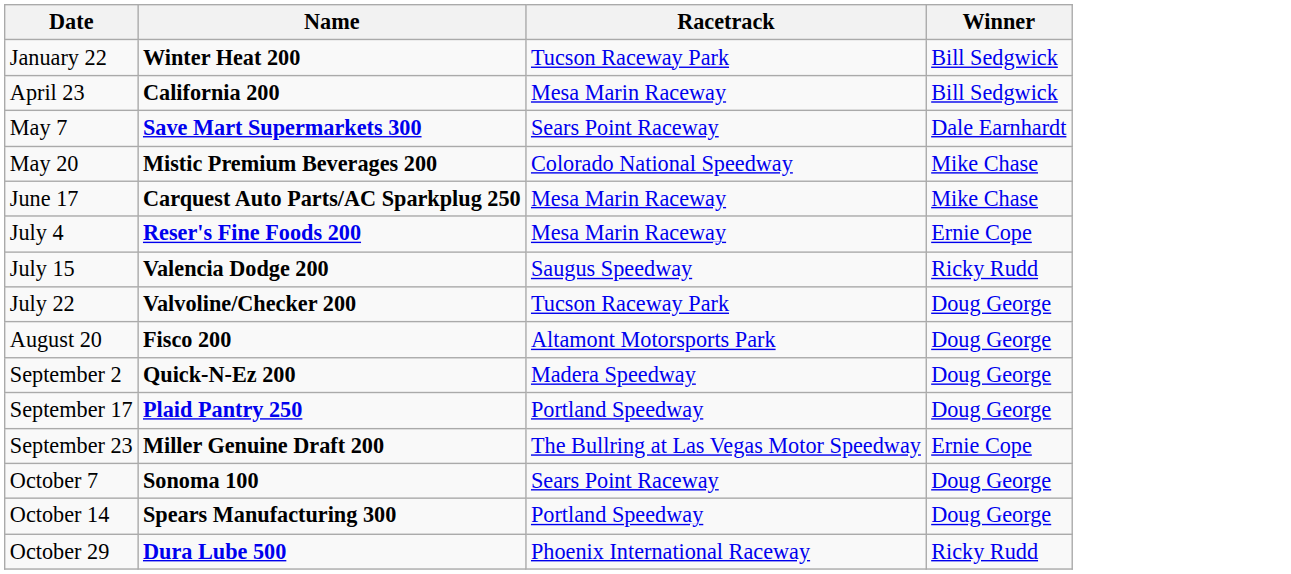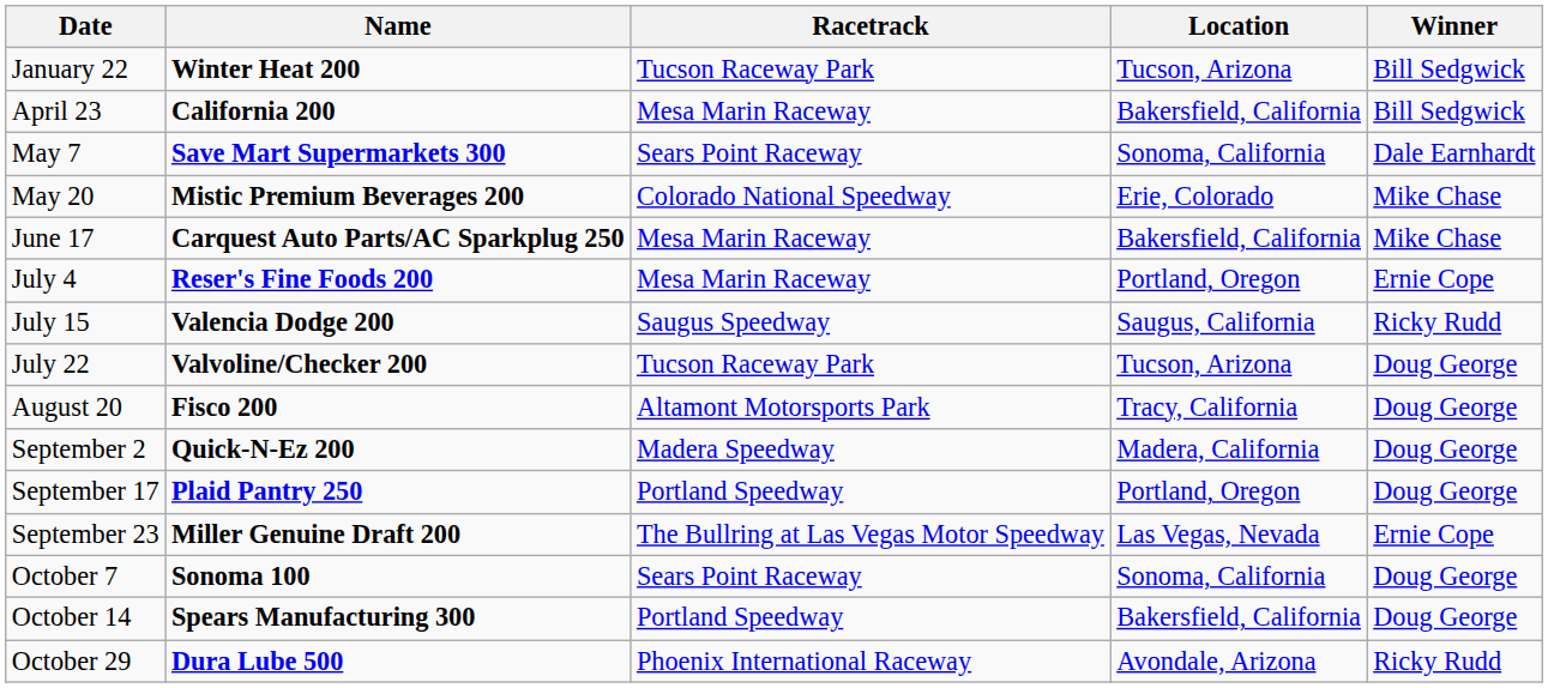+ column: Location | Tucson, Arizona | Bakersfield, California | Sonoma, California | Erie, Colorado | Bakersfield, California | Portland, Oregon | Saugus, California | Tucson, Arizona | Tracy, California | Madera, California | Portland, Oregon | Las Vegas, Nevada | Sonoma, California | Bakersfield, California | Avondale, Arizona
